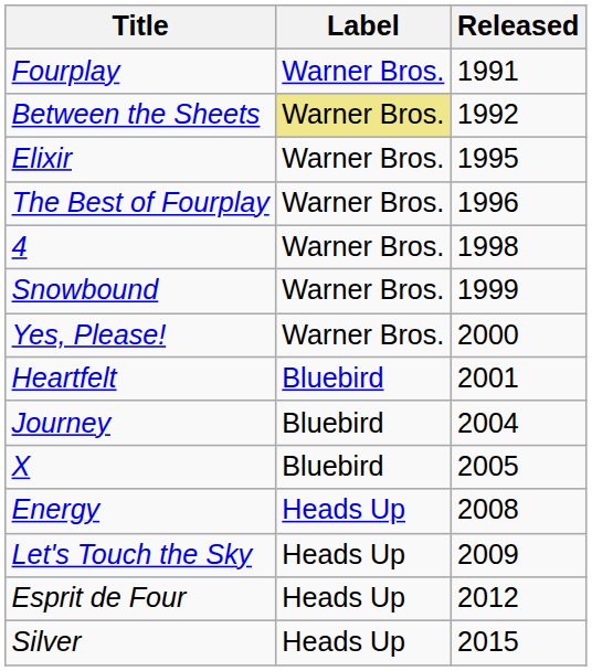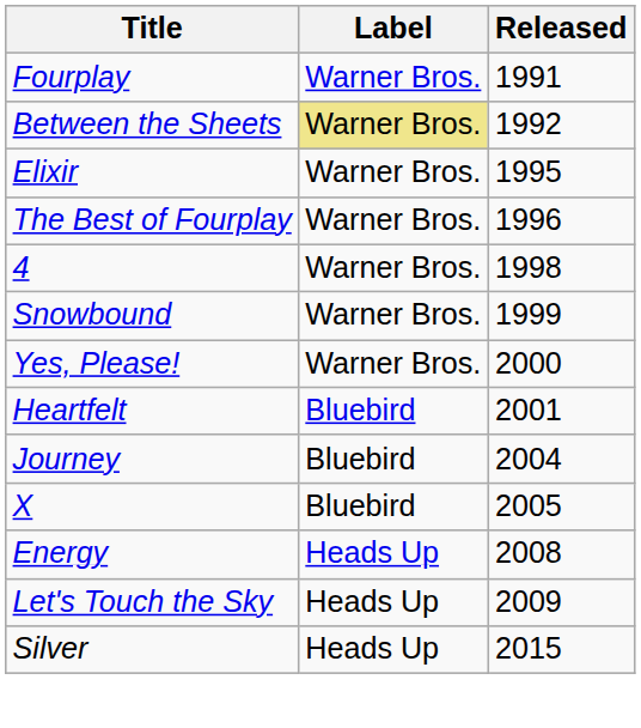- row: Esprit de Four | Heads Up | 2012
